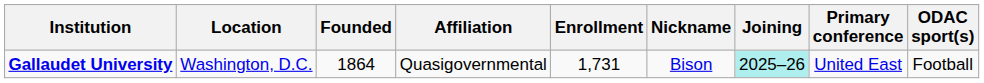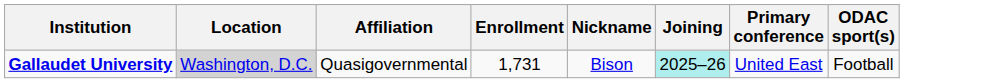- column: Founded | 1864
Gallaudet University | Location: no background -> lightgrey background
